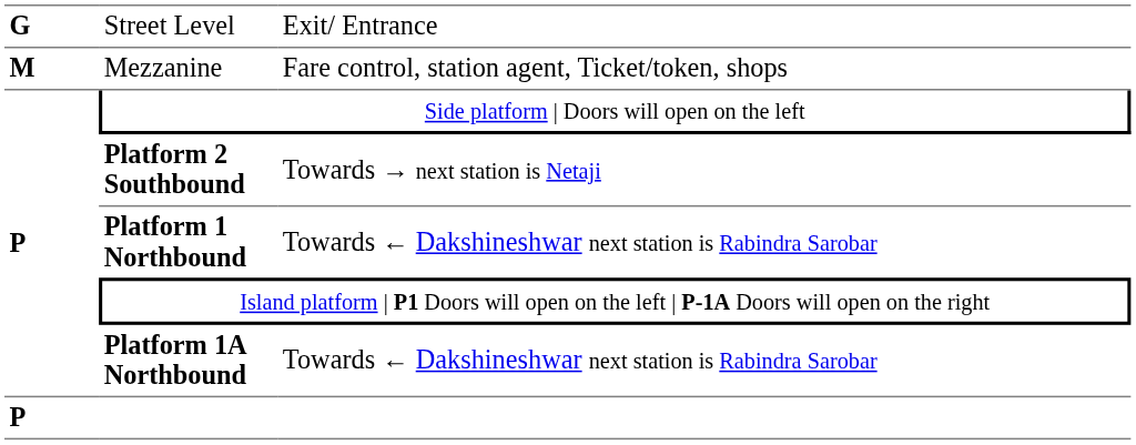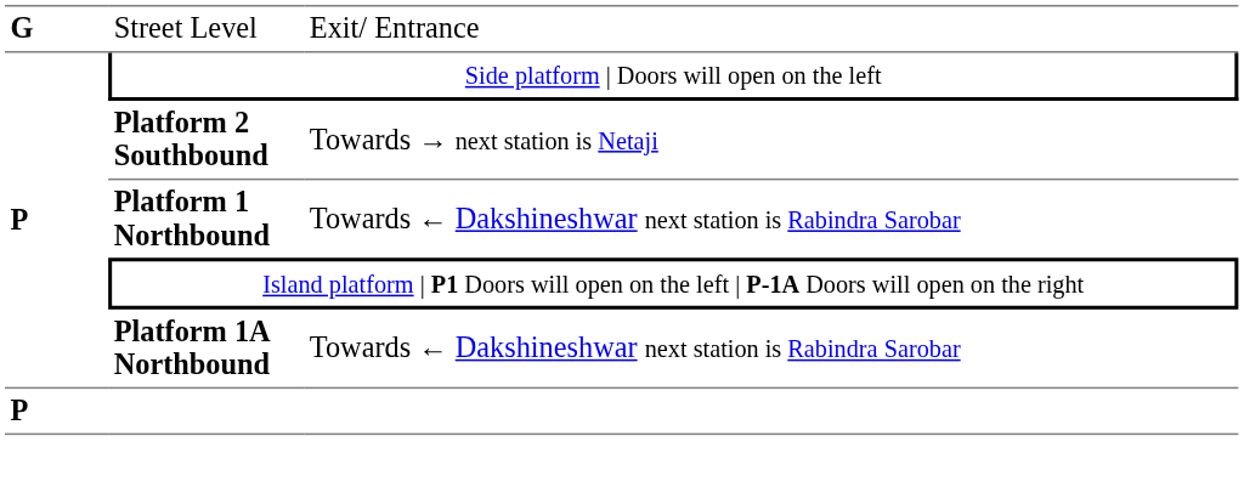- row: M | Mezzanine | Fare control, station agent, Ticket/token, shops
